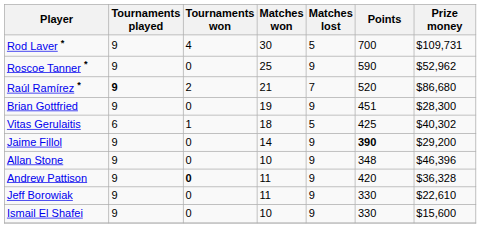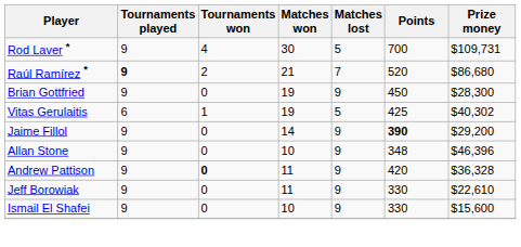- row: Roscoe Tanner * | 9 | 0 | 25 | 9 | 590 | $52,962
Brian Gottfried | Points: 451 -> 450
Vitas Gerulaitis | Matches won: 18 -> 19
